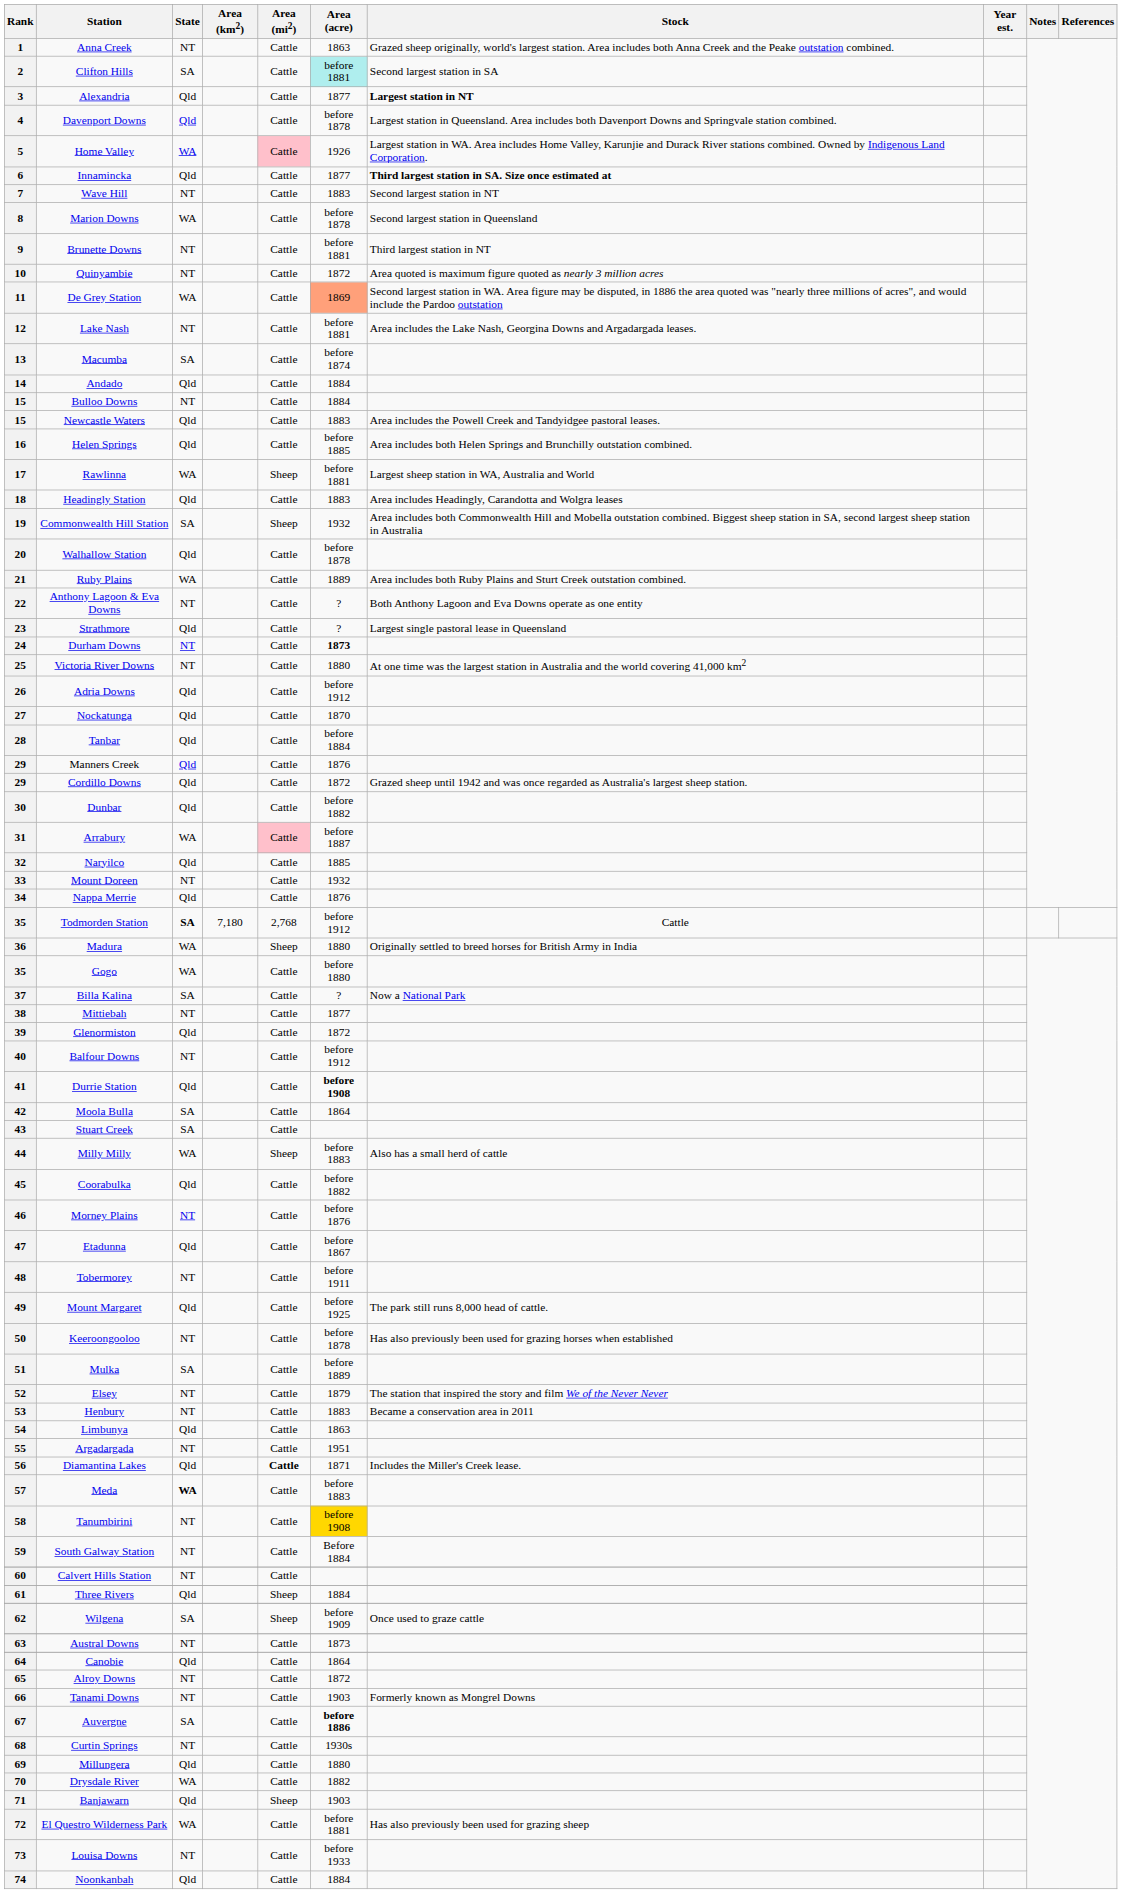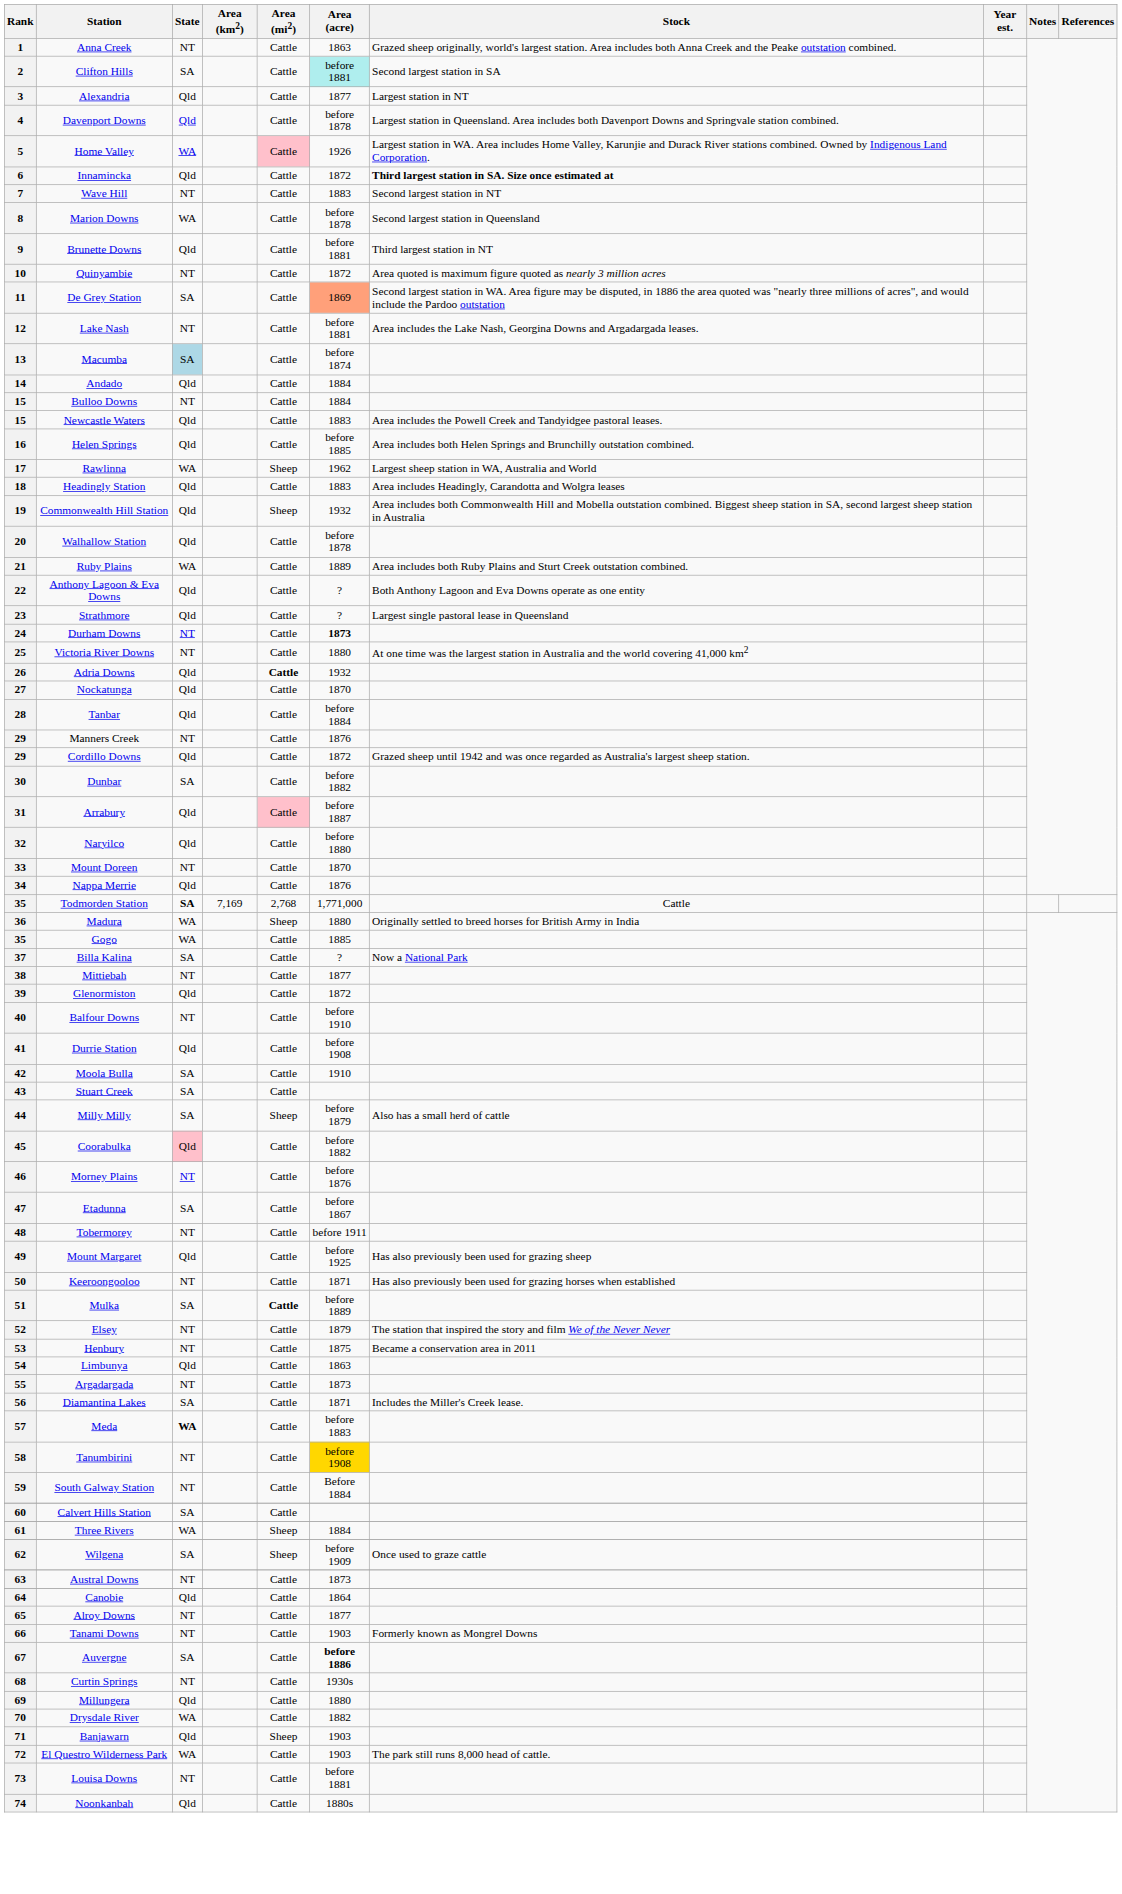3 | Stock: bold -> normal
6 | Area (acre): 1877 -> 1872
9 | State: NT -> Qld
11 | State: WA -> SA
13 | State: no background -> lightblue background
17 | Area (acre): before 1881 -> 1962
19 | State: SA -> Qld
22 | State: NT -> Qld
26 | Area (mi2): normal -> bold
26 | Area (acre): before 1912 -> 1932
29 / Manners Creek | State: Qld -> NT
30 | State: Qld -> SA
31 | State: WA -> Qld
32 | Area (acre): 1885 -> before 1880
33 | Area (acre): 1932 -> 1870
35 / Todmorden Station | Area (km2): 7,180 -> 7,169
35 / Todmorden Station | Area (acre): before 1912 -> 1,771,000
35 / Gogo | Area (acre): before 1880 -> 1885
40 | Area (acre): before 1912 -> before 1910
41 | Area (acre): bold -> normal
42 | Area (acre): 1864 -> 1910
44 | State: WA -> SA
44 | Area (acre): before 1883 -> before 1879
45 | State: no background -> pink background
47 | State: Qld -> SA
49 | Stock: The park still runs 8,000 head of cattle. -> Has also previously been used for grazing sheep
50 | Area (acre): before 1878 -> 1871
51 | Area (mi2): normal -> bold
53 | Area (acre): 1883 -> 1875
55 | Area (acre): 1951 -> 1873
56 | State: Qld -> SA
56 | Area (mi2): bold -> normal
60 | State: NT -> SA
61 | State: Qld -> WA
65 | Area (acre): 1872 -> 1877
72 | Area (acre): before 1881 -> 1903
72 | Stock: Has also previously been used for grazing sheep -> The park still runs 8,000 head of cattle.
73 | Area (acre): before 1933 -> before 1881
74 | Area (acre): 1884 -> 1880s
